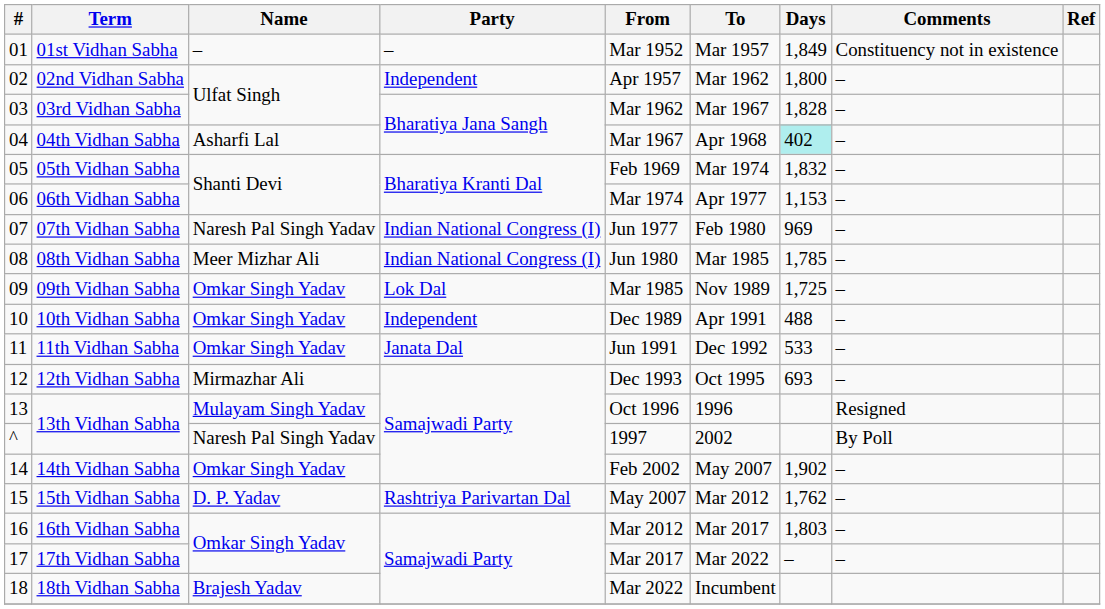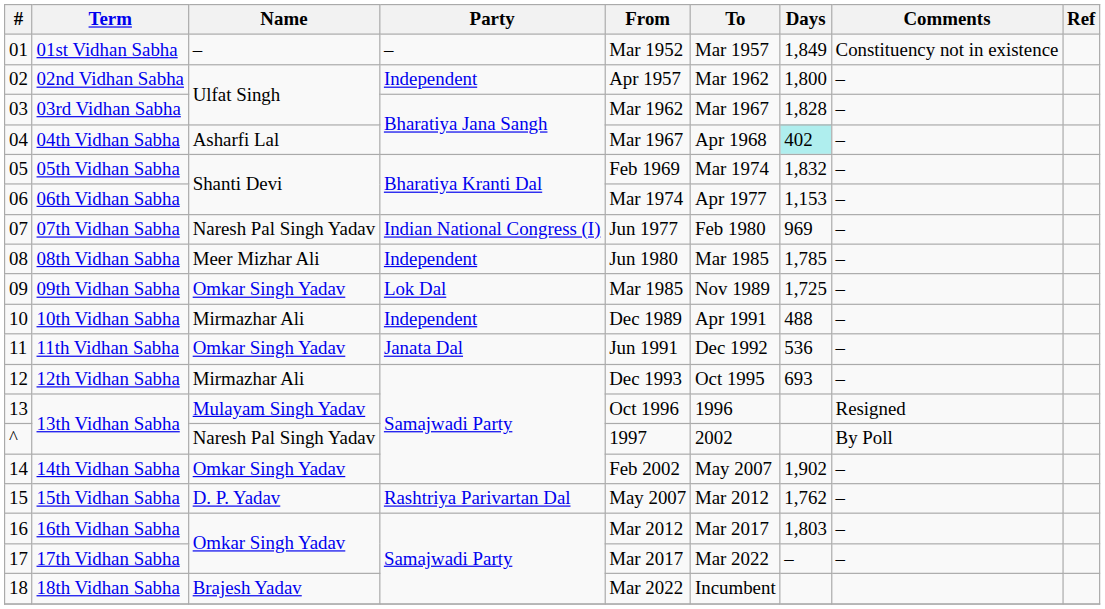08th Vidhan Sabha | Party: Indian National Congress (I) -> Independent
10th Vidhan Sabha | Name: Omkar Singh Yadav -> Mirmazhar Ali
11th Vidhan Sabha | Days: 533 -> 536
